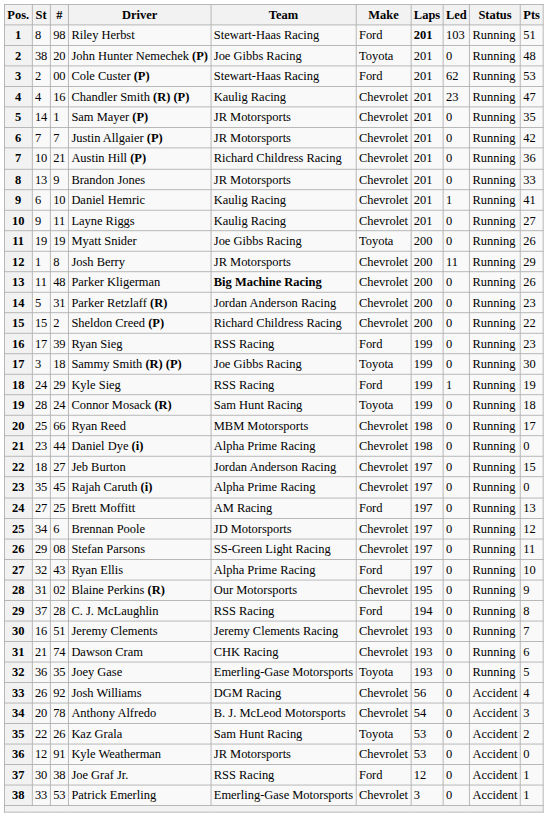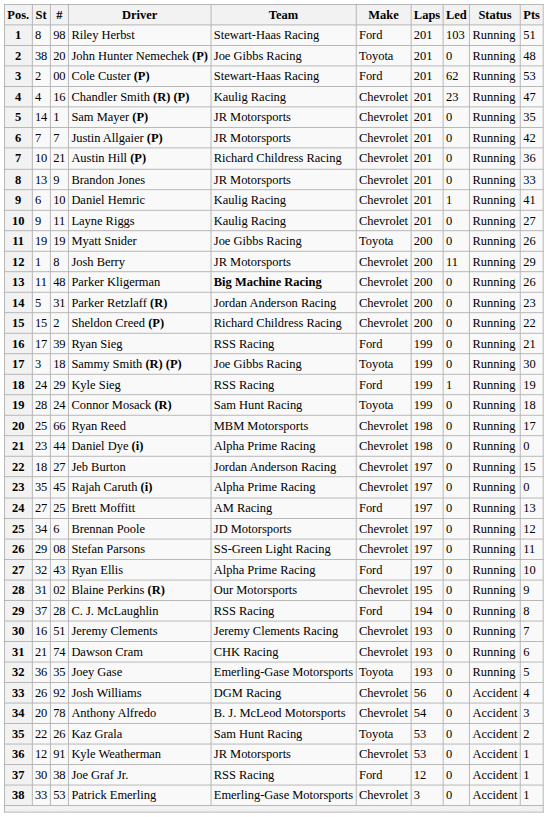Riley Herbst | Laps: bold -> normal
Ryan Sieg | Pts: 23 -> 21
Kyle Weatherman | Pts: 0 -> 1
